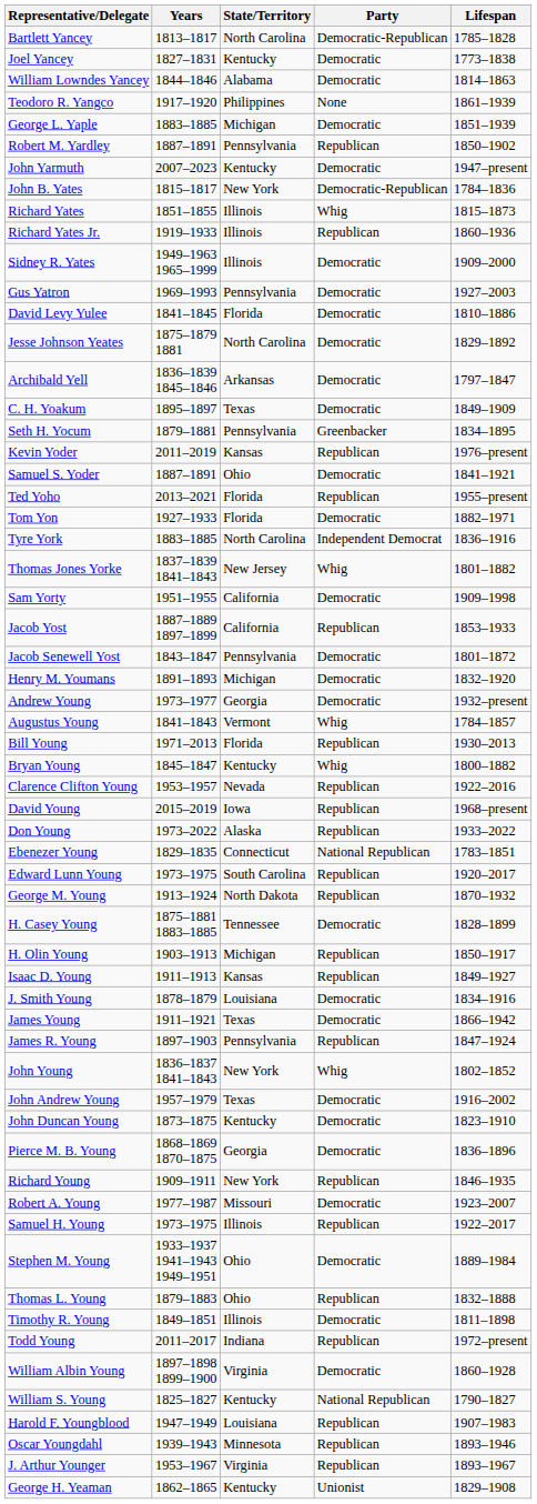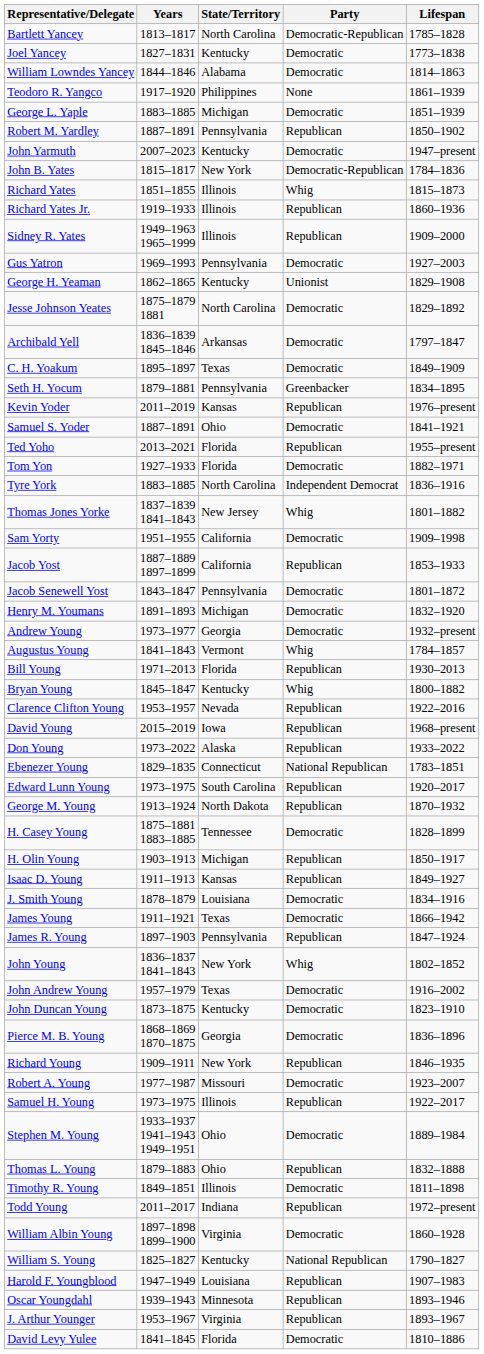Sidney R. Yates | Party: Democratic -> Republican
rows swapped: George H. Yeaman <-> David Levy Yulee
